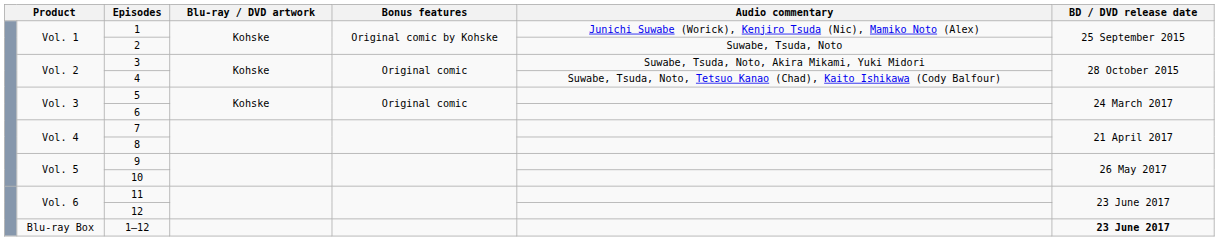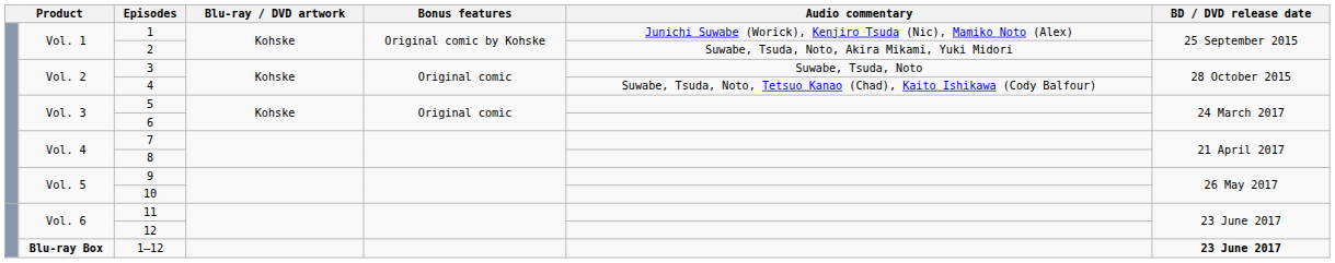2 | Audio commentary: Suwabe, Tsuda, Noto -> Suwabe, Tsuda, Noto, Akira Mikami, Yuki Midori
3 | Audio commentary: Suwabe, Tsuda, Noto, Akira Mikami, Yuki Midori -> Suwabe, Tsuda, Noto
1–12 | column 2: normal -> bold
